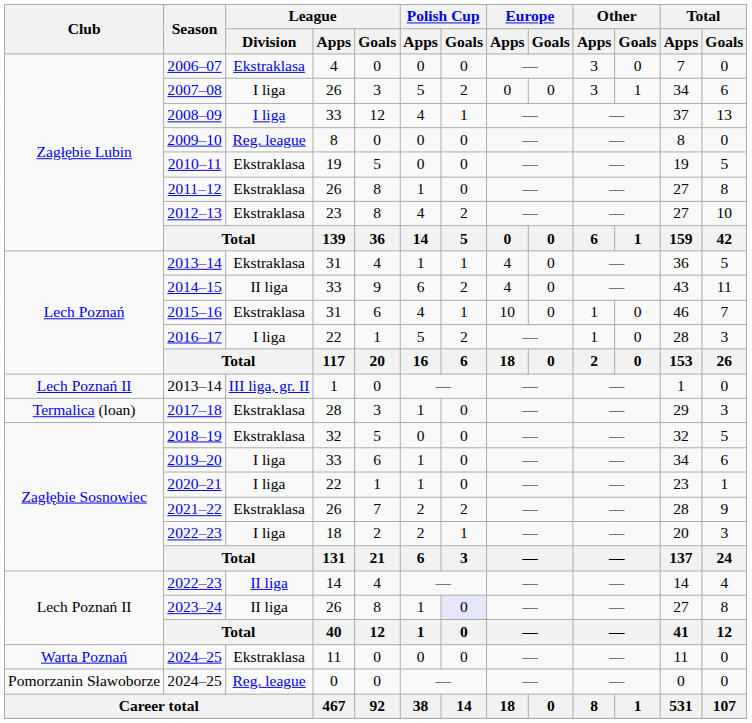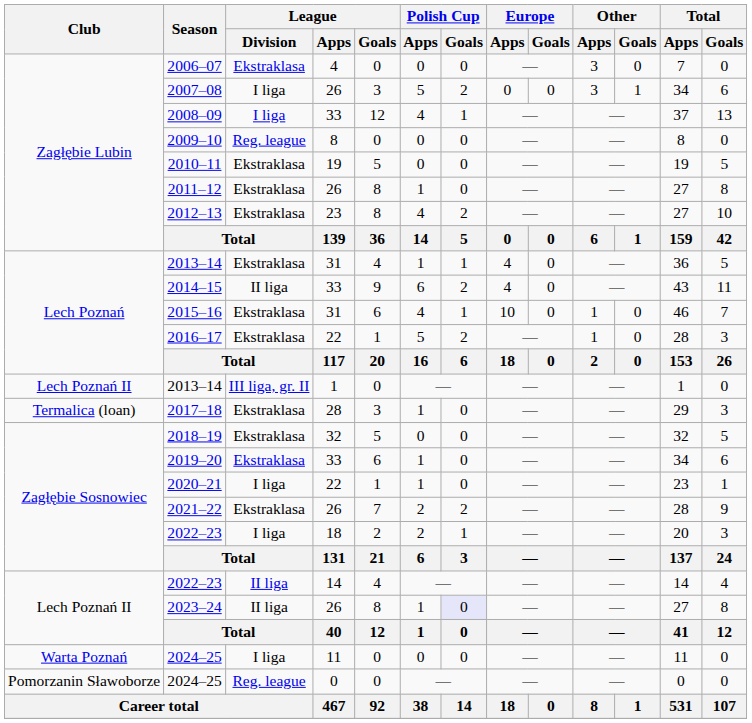2016–17 | League / Division: I liga -> Ekstraklasa
2019–20 | League / Division: I liga -> Ekstraklasa
2024–25 / 11 | League / Division: Ekstraklasa -> I liga
